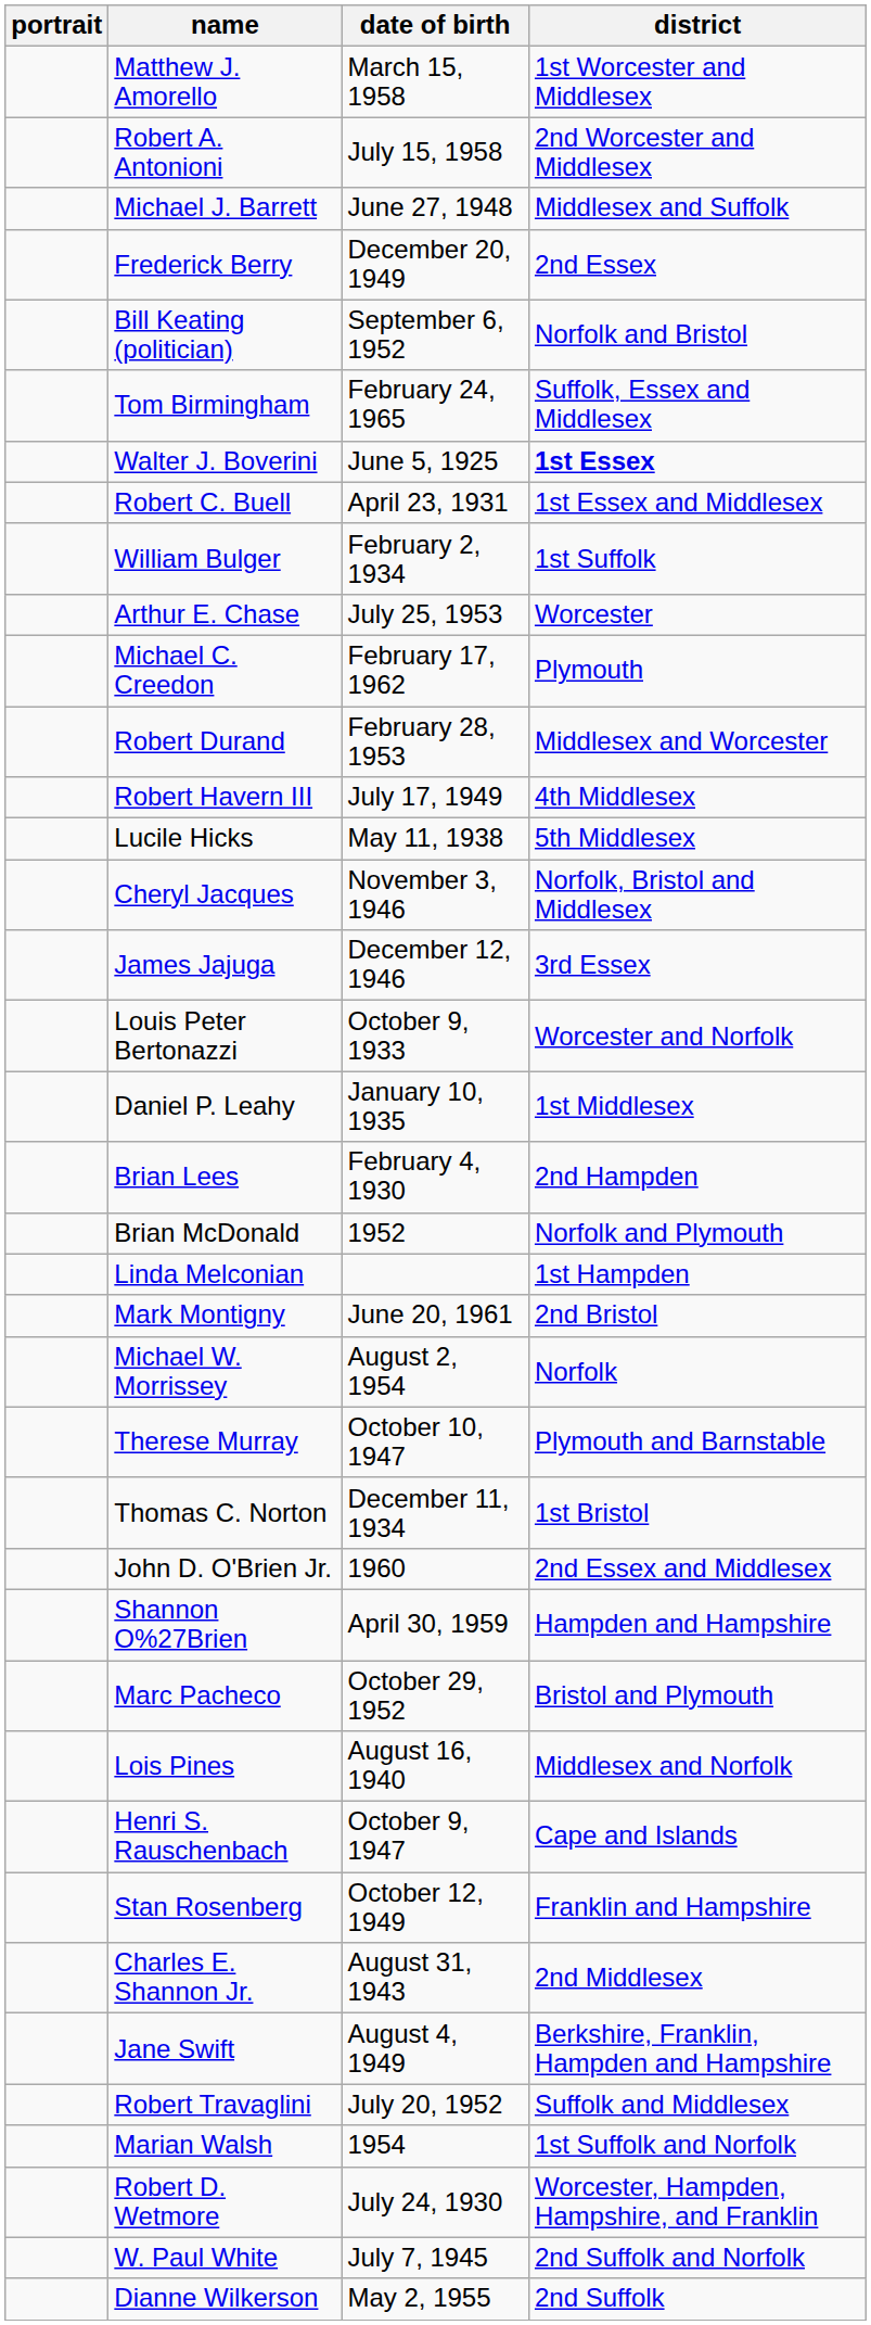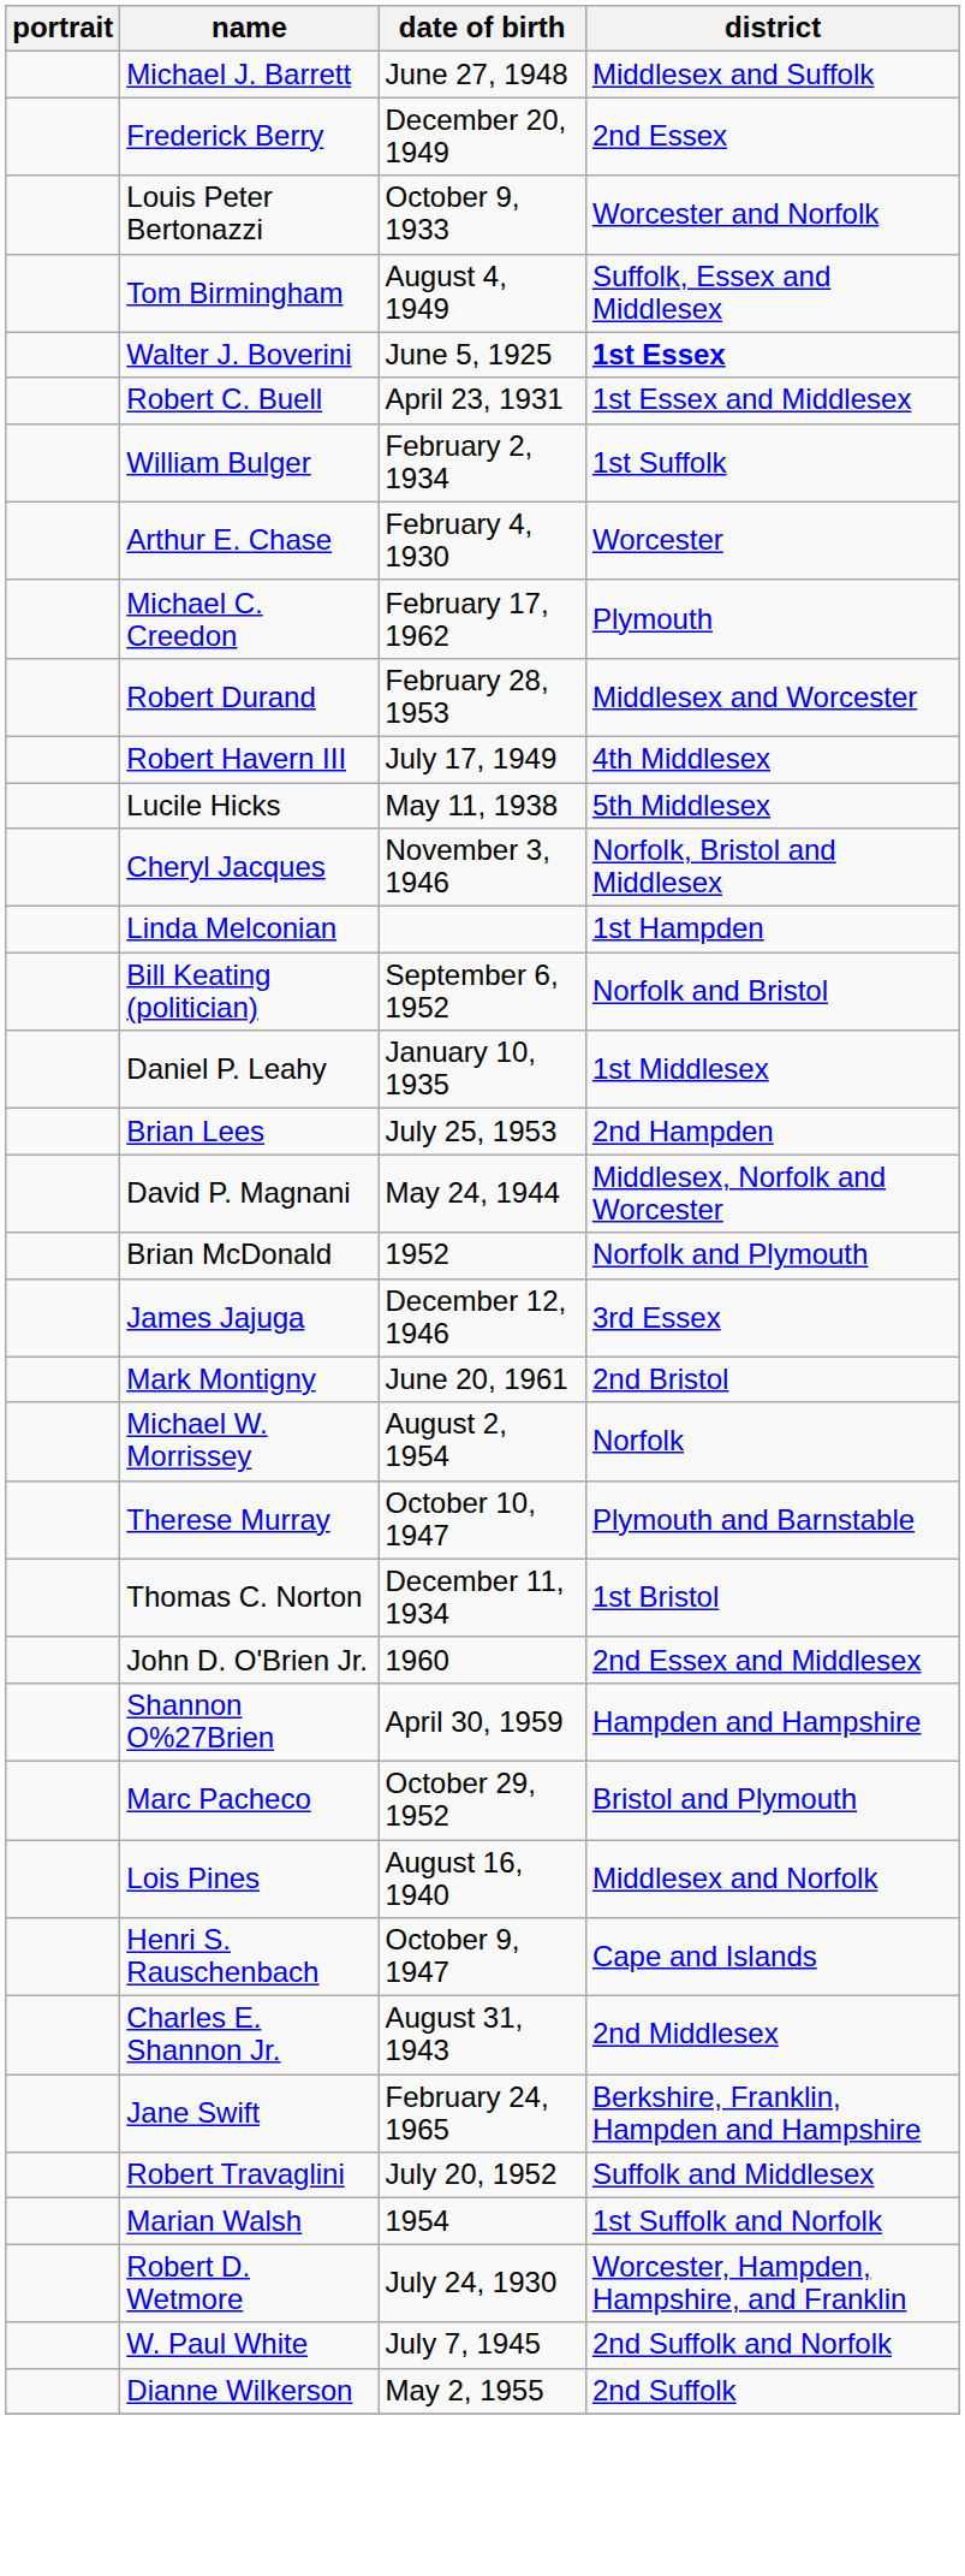- row: Matthew J. Amorello | March 15, 1958 | 1st Worcester and Middlesex
- row: Robert A. Antonioni | July 15, 1958 | 2nd Worcester and Middlesex
rows swapped: Louis Peter Bertonazzi <-> Bill Keating (politician)
Tom Birmingham | date of birth: February 24, 1965 -> August 4, 1949
Arthur E. Chase | date of birth: July 25, 1953 -> February 4, 1930
rows swapped: James Jajuga <-> Linda Melconian
Brian Lees | date of birth: February 4, 1930 -> July 25, 1953
+ row: David P. Magnani | May 24, 1944 | Middlesex, Norfolk and Worcester
- row: Stan Rosenberg | October 12, 1949 | Franklin and Hampshire
Jane Swift | date of birth: August 4, 1949 -> February 24, 1965
